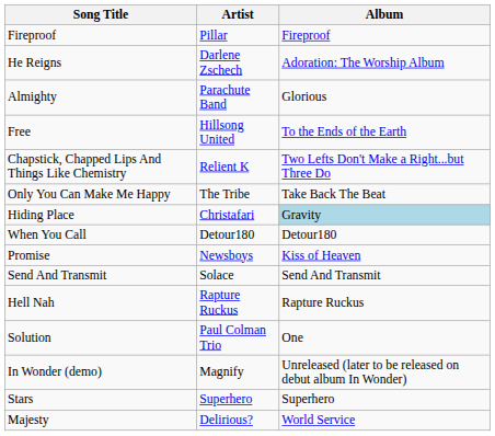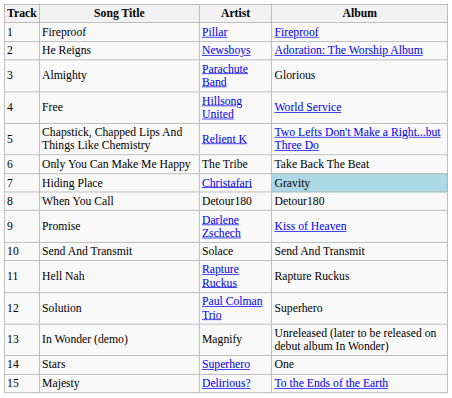+ column: Track | 1 | 2 | 3 | 4 | 5 | 6 | 7 | 8 | 9 | 10 | 11 | 12 | 13 | 14 | 15
He Reigns | Artist: Darlene Zschech -> Newsboys
Free | Album: To the Ends of the Earth -> World Service
Promise | Artist: Newsboys -> Darlene Zschech
Solution | Album: One -> Superhero
Stars | Album: Superhero -> One
Majesty | Album: World Service -> To the Ends of the Earth
